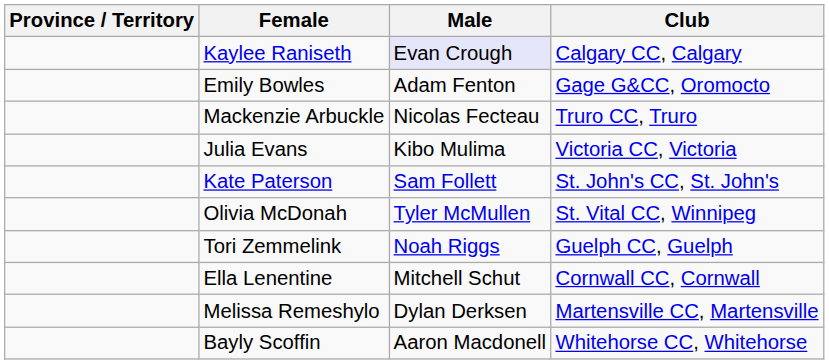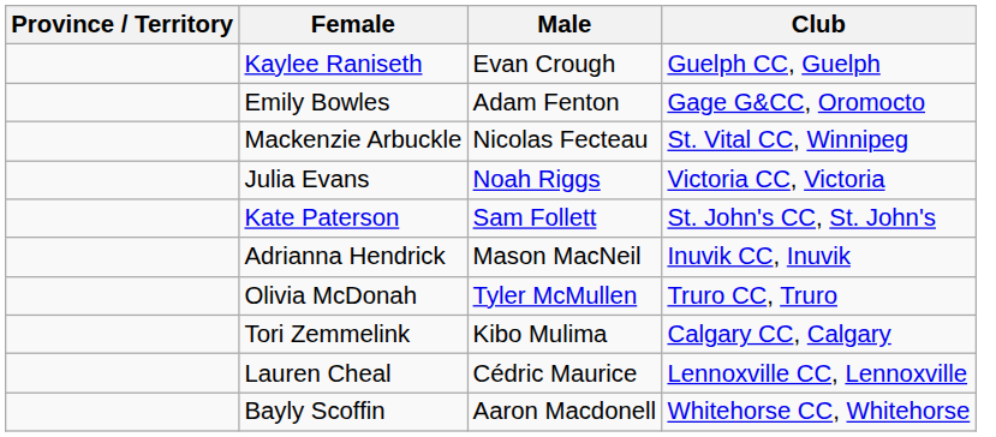Kaylee Raniseth | Male: lavender background -> no background
Kaylee Raniseth | Club: Calgary CC, Calgary -> Guelph CC, Guelph
Mackenzie Arbuckle | Club: Truro CC, Truro -> St. Vital CC, Winnipeg
Julia Evans | Male: Kibo Mulima -> Noah Riggs
+ row: Adrianna Hendrick | Mason MacNeil | Inuvik CC, Inuvik
Olivia McDonah | Club: St. Vital CC, Winnipeg -> Truro CC, Truro
Tori Zemmelink | Male: Noah Riggs -> Kibo Mulima
Tori Zemmelink | Club: Guelph CC, Guelph -> Calgary CC, Calgary
- row: Ella Lenentine | Mitchell Schut | Cornwall CC, Cornwall
+ row: Lauren Cheal | Cédric Maurice | Lennoxville CC, Lennoxville
- row: Melissa Remeshylo | Dylan Derksen | Martensville CC, Martensville
